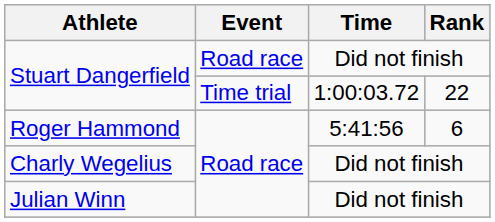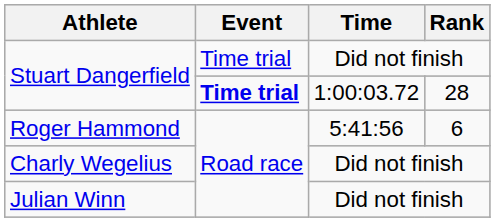Stuart Dangerfield / Did not finish | Event: Road race -> Time trial
Stuart Dangerfield / 1:00:03.72 | Event: normal -> bold
Stuart Dangerfield / 1:00:03.72 | Rank: 22 -> 28
